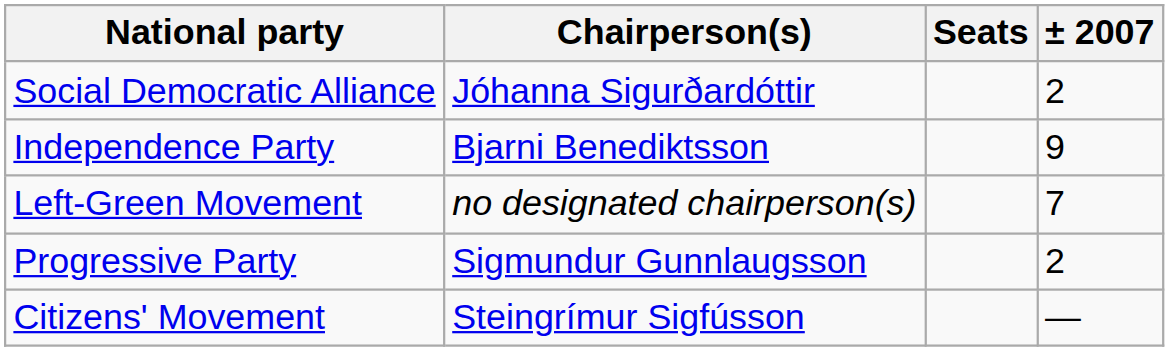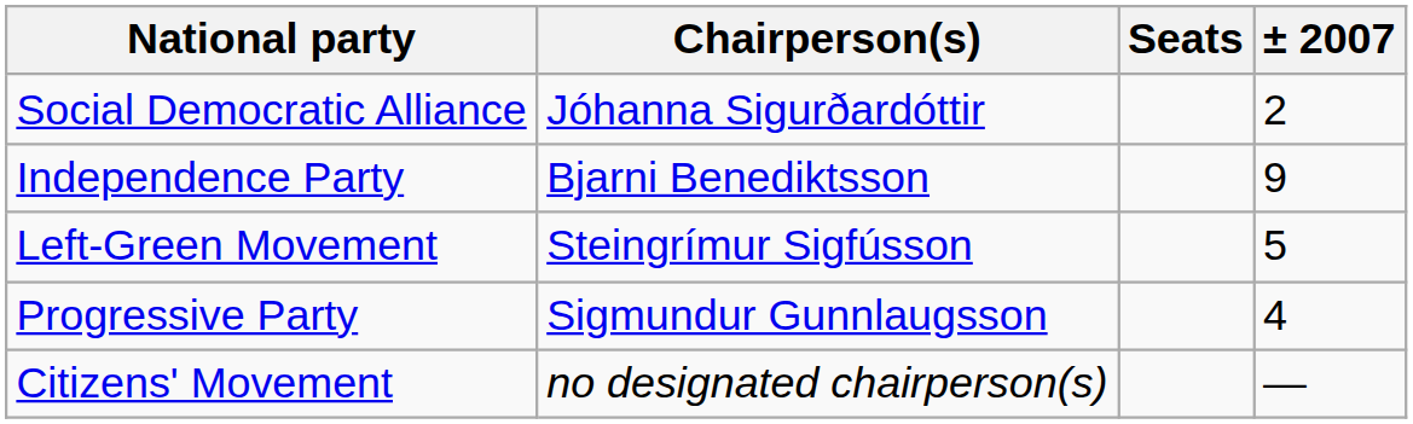Left-Green Movement | Chairperson(s): no designated chairperson(s) -> Steingrímur Sigfússon
Left-Green Movement | ± 2007: 7 -> 5
Progressive Party | ± 2007: 2 -> 4
Citizens' Movement | Chairperson(s): Steingrímur Sigfússon -> no designated chairperson(s)
